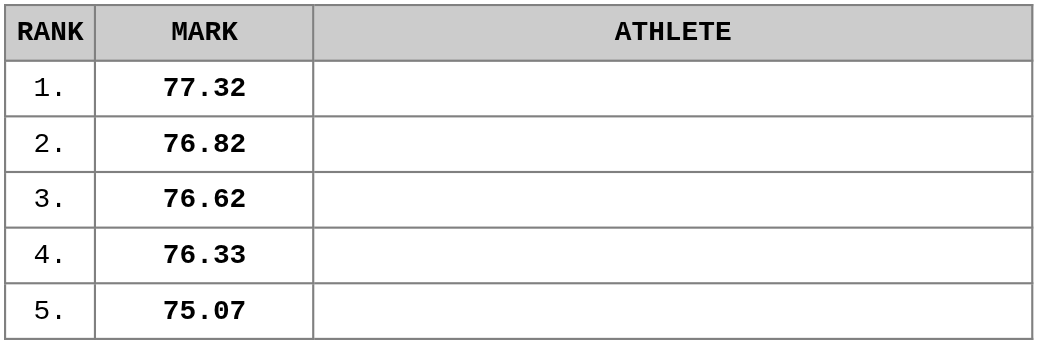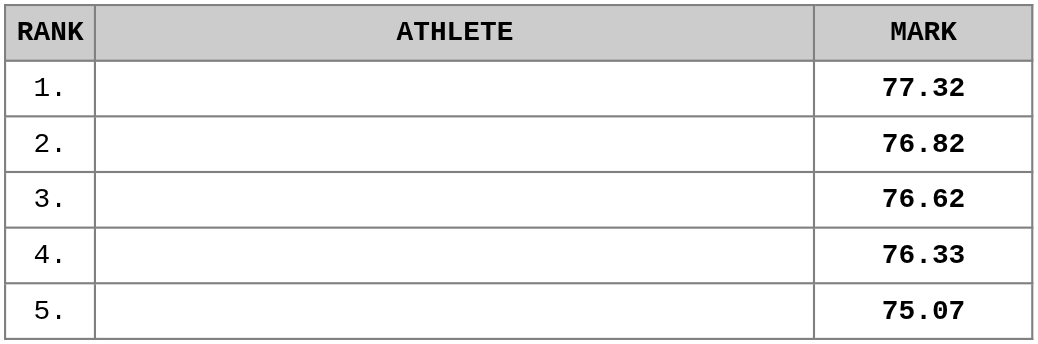columns swapped: ATHLETE <-> MARK
